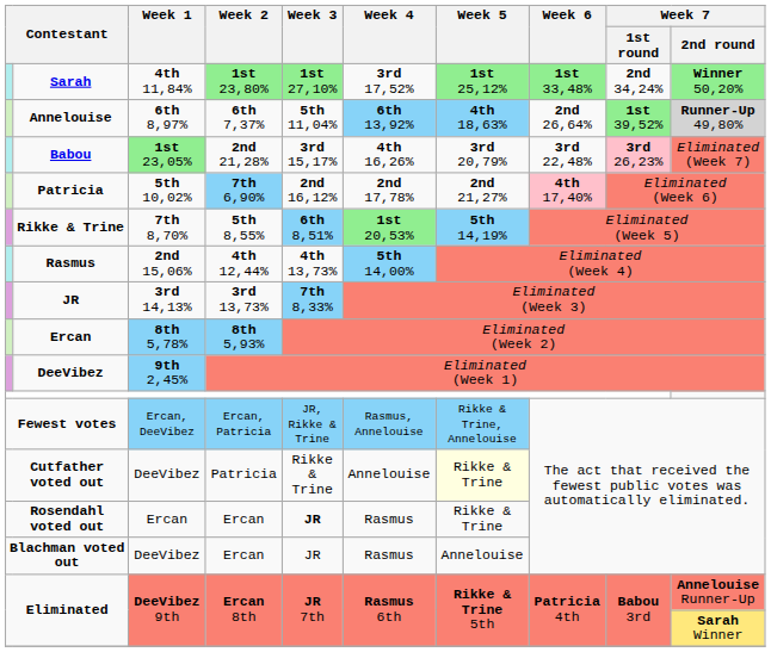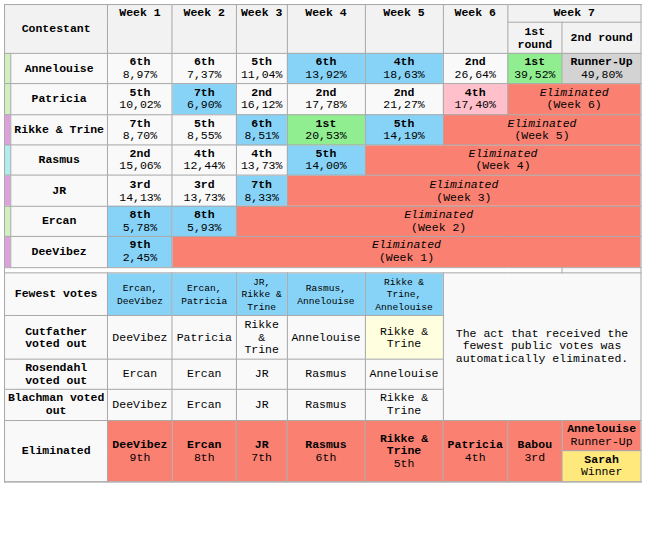- row: Sarah | 4th 11,84% | 1st 23,80% | 1st 27,10% | 3rd 17,52% | 1st 25,12% | 1st 33,48% | 2nd 34,24% | Winner 50,20%
- row: Babou | 1st 23,05% | 2nd 21,28% | 3rd 15,17% | 4th 16,26% | 3rd 20,79% | 3rd 22,48% | 3rd 26,23% | Eliminated (Week 7)
Rosendahl voted out | Week 3: bold -> normal
Rosendahl voted out | Week 5: Rikke & Trine -> Annelouise
Blachman voted out | Week 5: Annelouise -> Rikke & Trine
